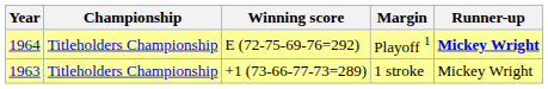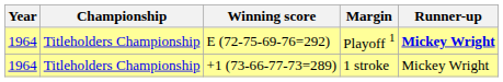1 stroke | Year: 1963 -> 1964
